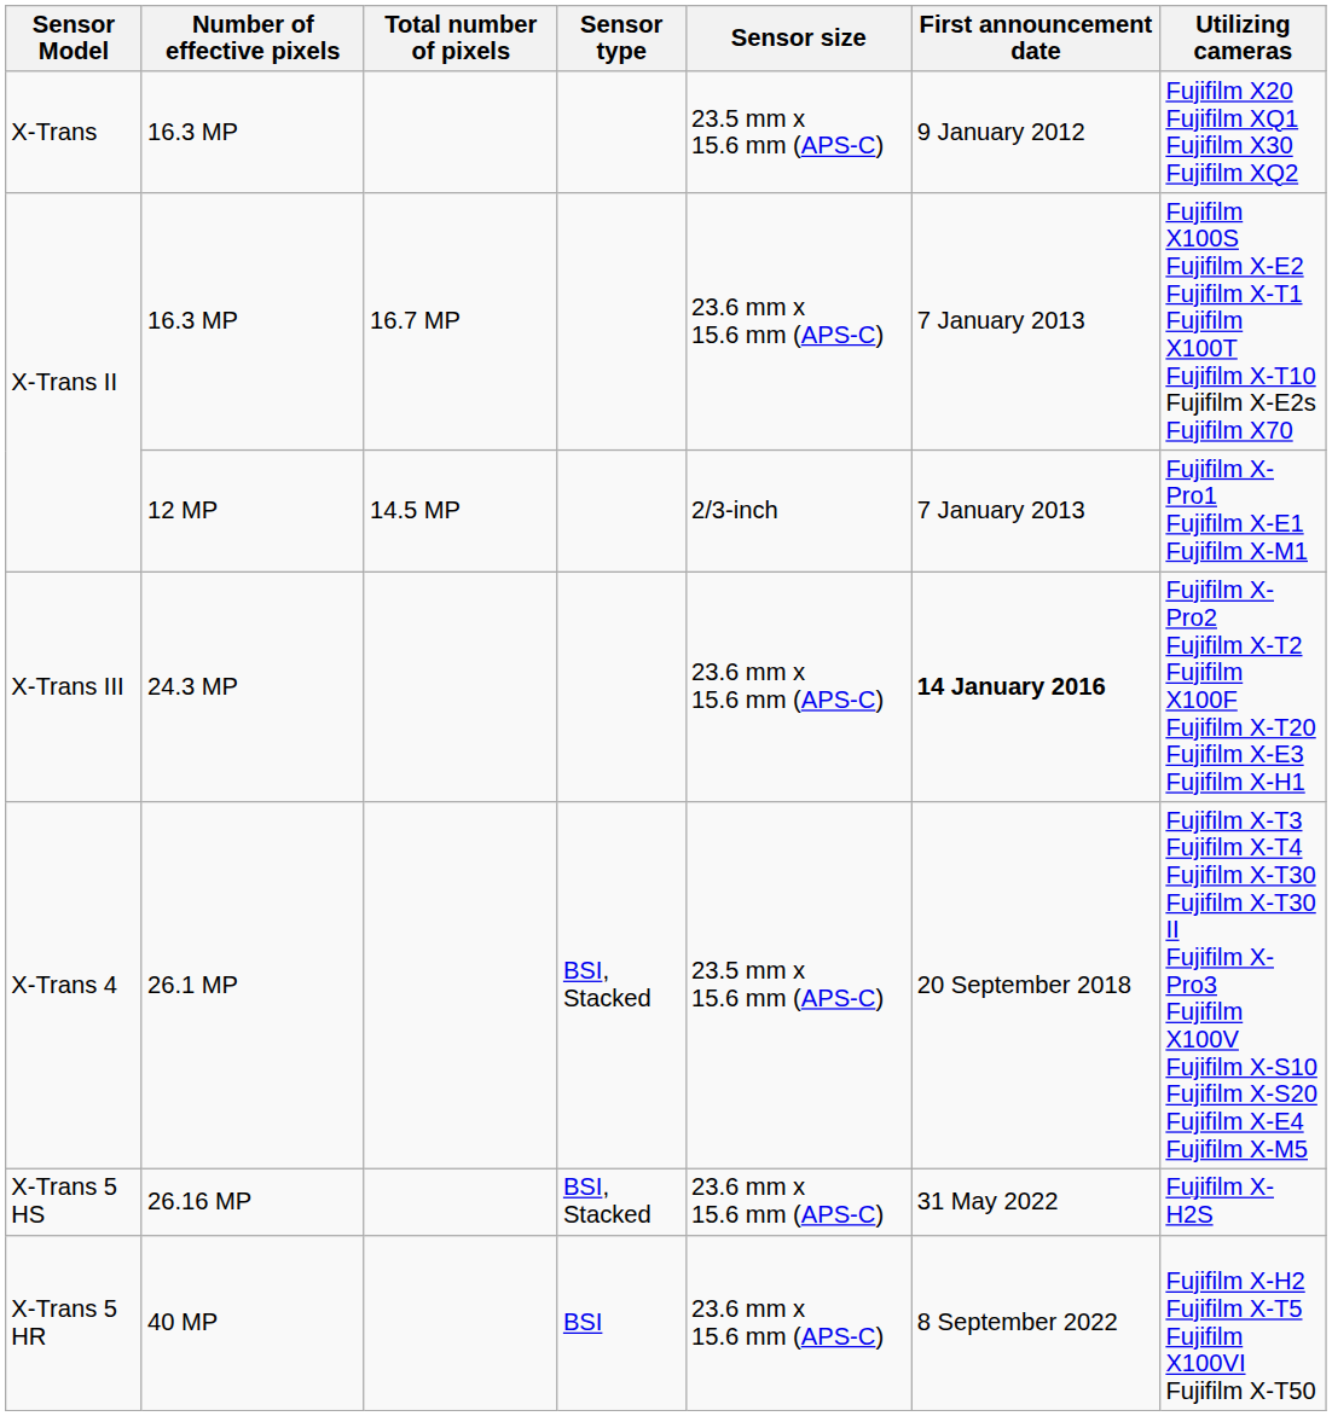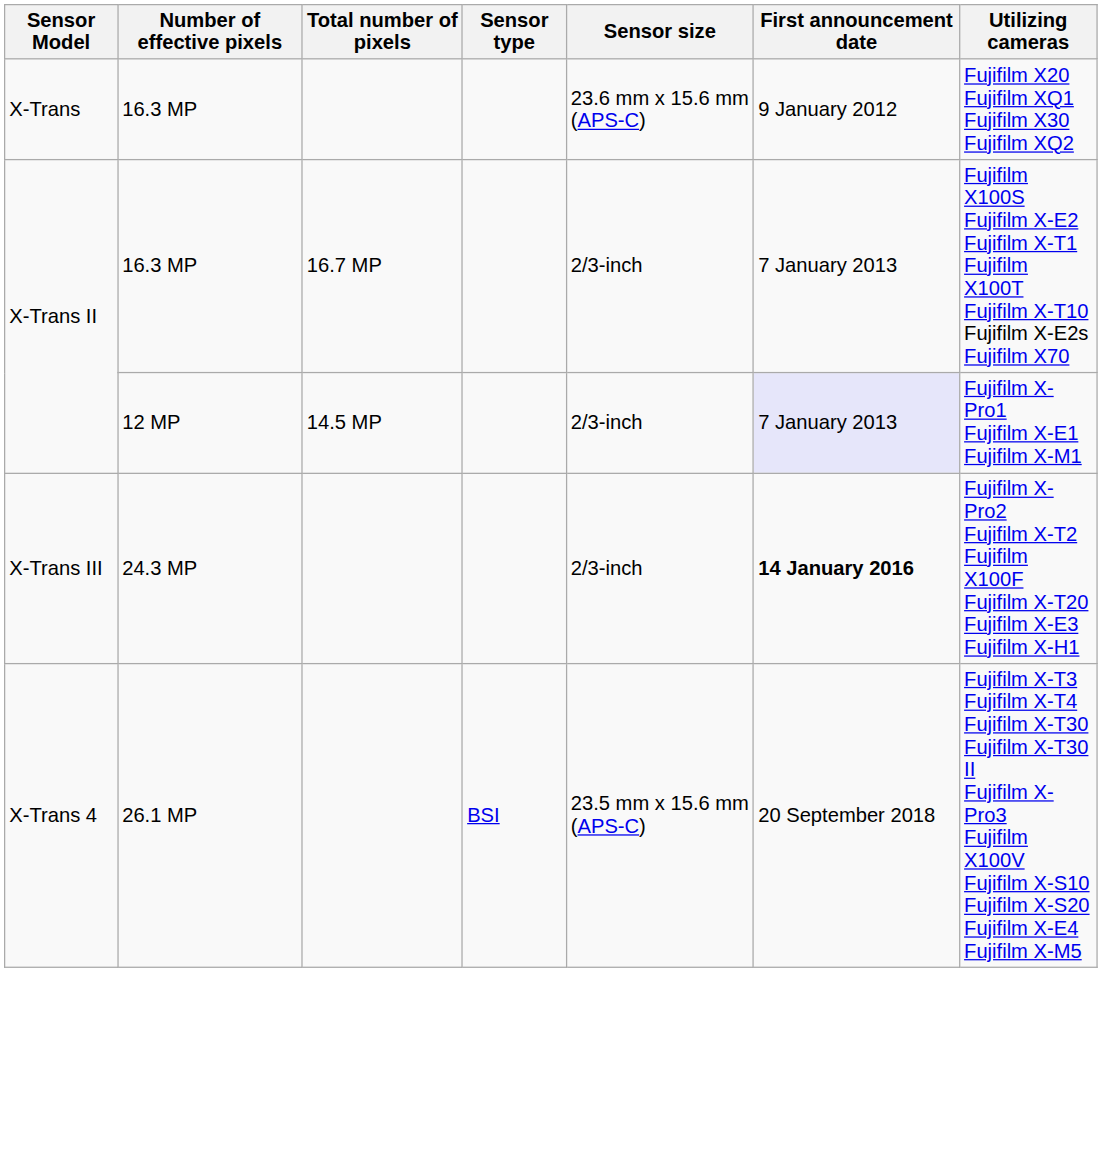X-Trans | Sensor size: 23.5 mm x 15.6 mm (APS-C) -> 23.6 mm x 15.6 mm (APS-C)
X-Trans II / 16.3 MP | Sensor size: 23.6 mm x 15.6 mm (APS-C) -> 2/3-inch
X-Trans II / 12 MP | First announcement date: no background -> lavender background
X-Trans III | Sensor size: 23.6 mm x 15.6 mm (APS-C) -> 2/3-inch
X-Trans 4 | Sensor type: BSI, Stacked -> BSI
- row: X-Trans 5 HS | 26.16 MP | BSI, Stacked | 23.6 mm x 15.6 mm (APS-C) | 31 May 2022 | Fujifilm X-H2S
- row: X-Trans 5 HR | 40 MP | BSI | 23.6 mm x 15.6 mm (APS-C) | 8 September 2022 | Fujifilm X-H2 Fujifilm X-T5 Fujifilm X100VI Fujifilm X-T50
